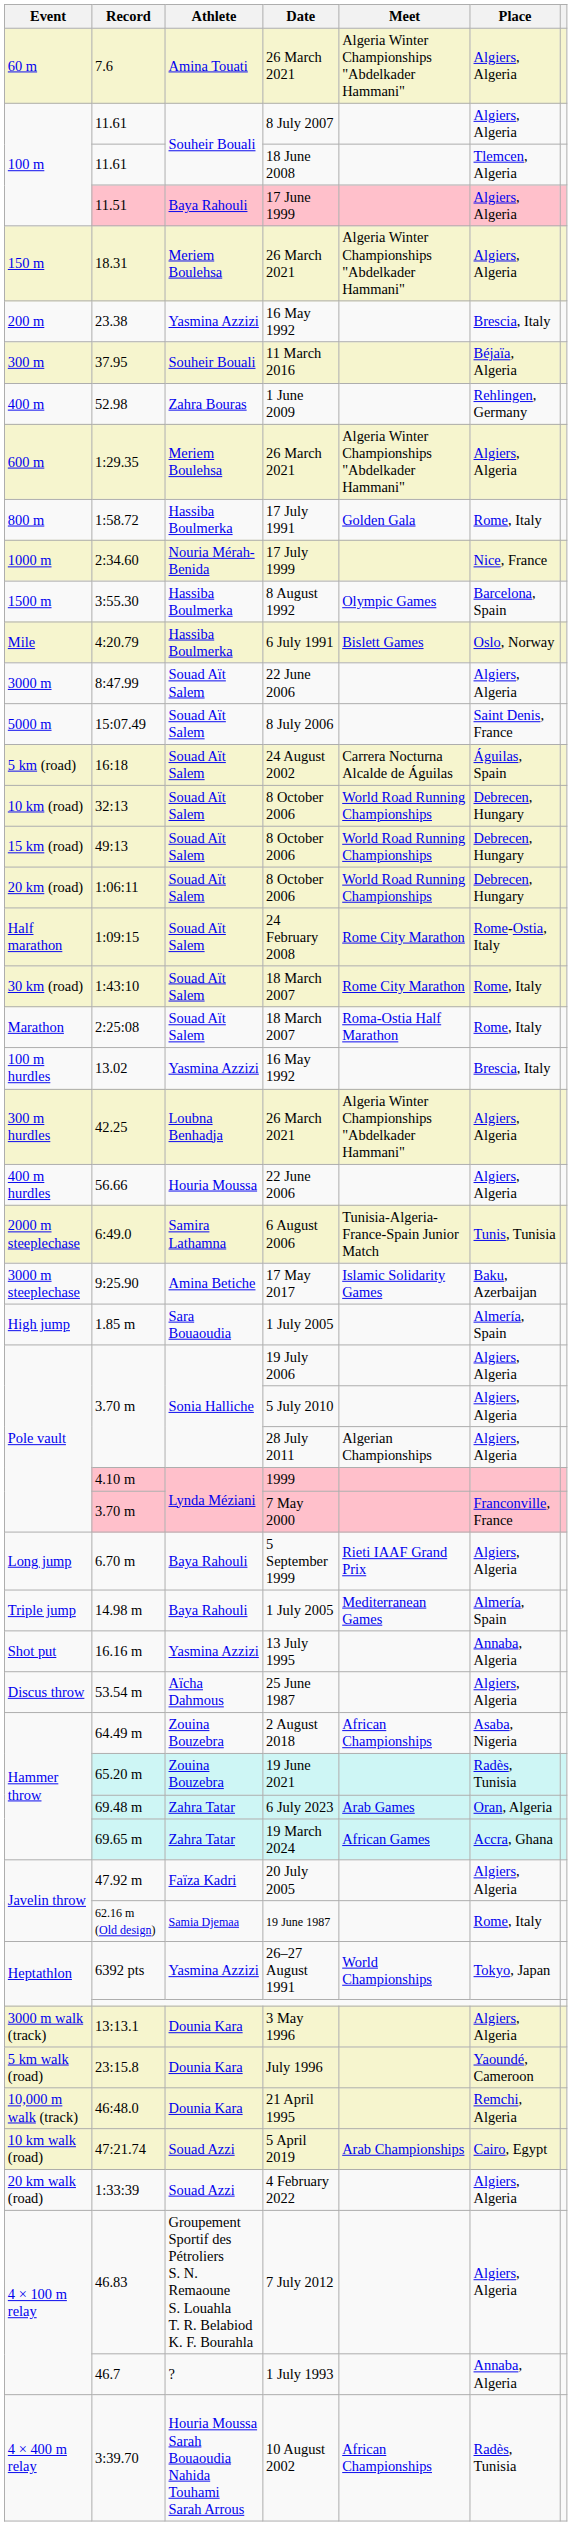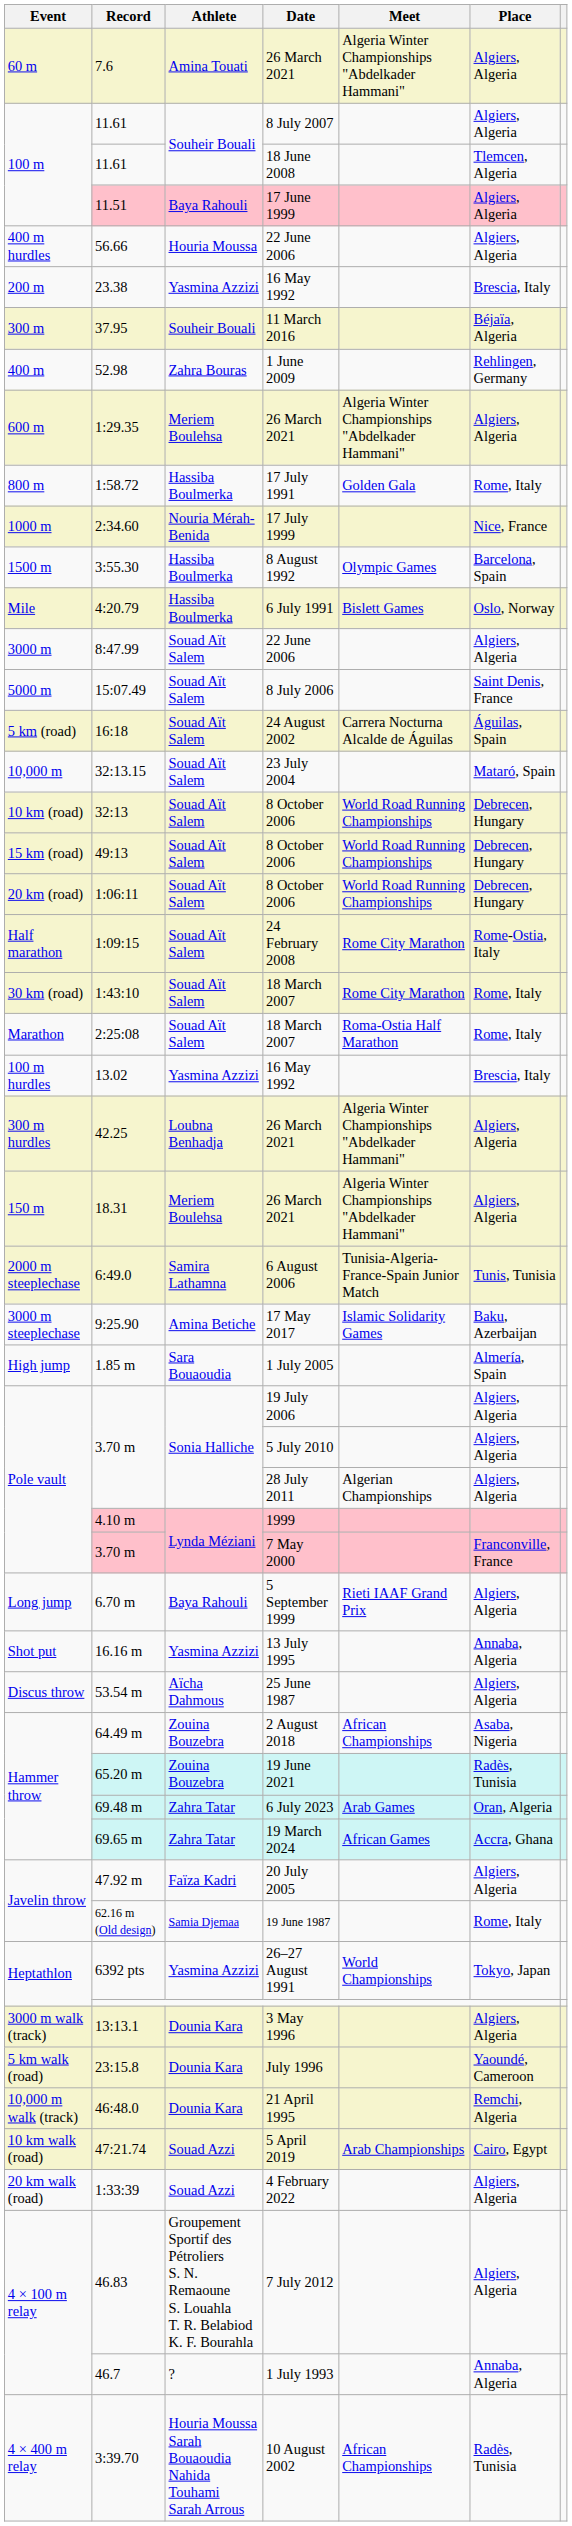rows swapped: 18.31 <-> 56.66
+ row: 10,000 m | 32:13.15 | Souad Aït Salem | 23 July 2004 | Mataró, Spain
- row: Triple jump | 14.98 m | Baya Rahouli | 1 July 2005 | Mediterranean Games | Almería, Spain
